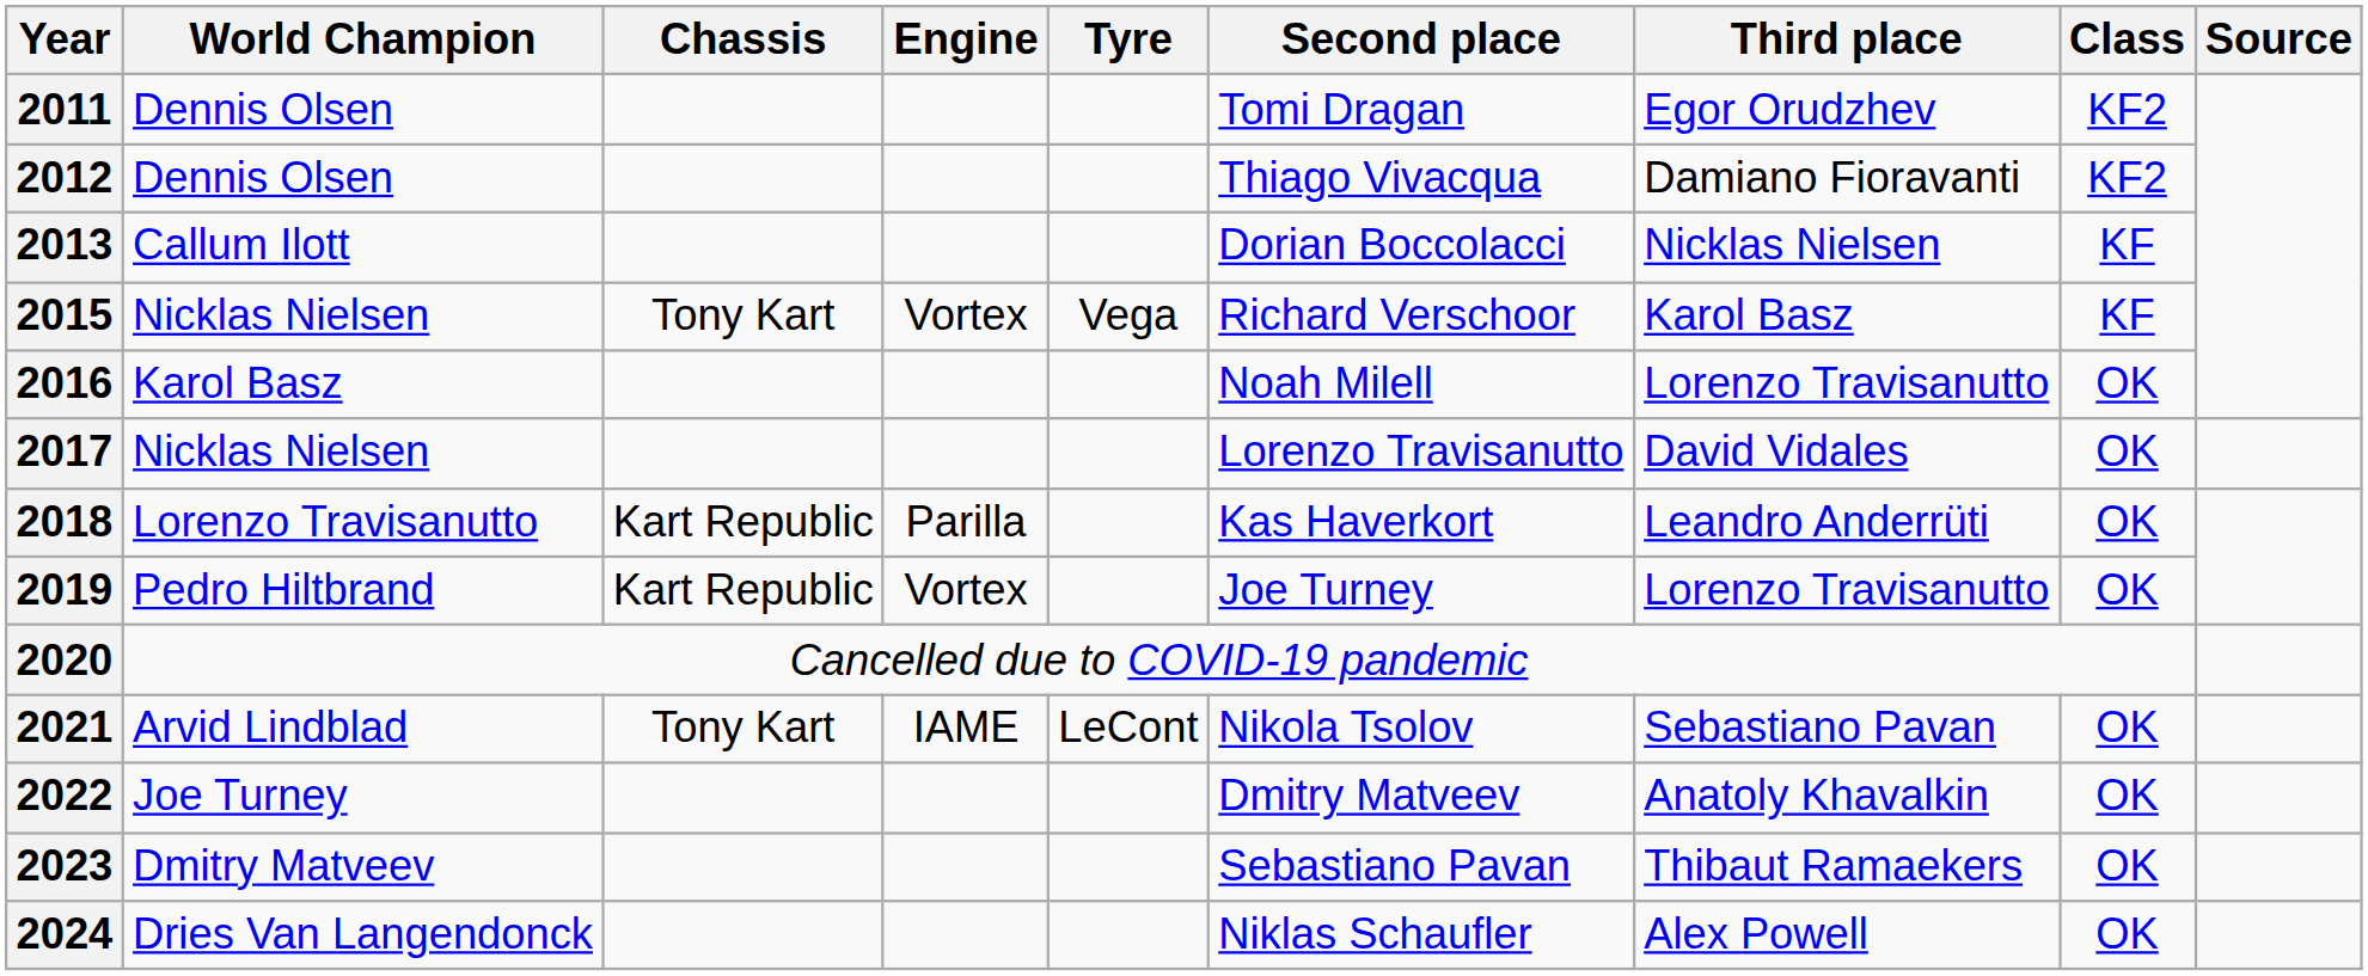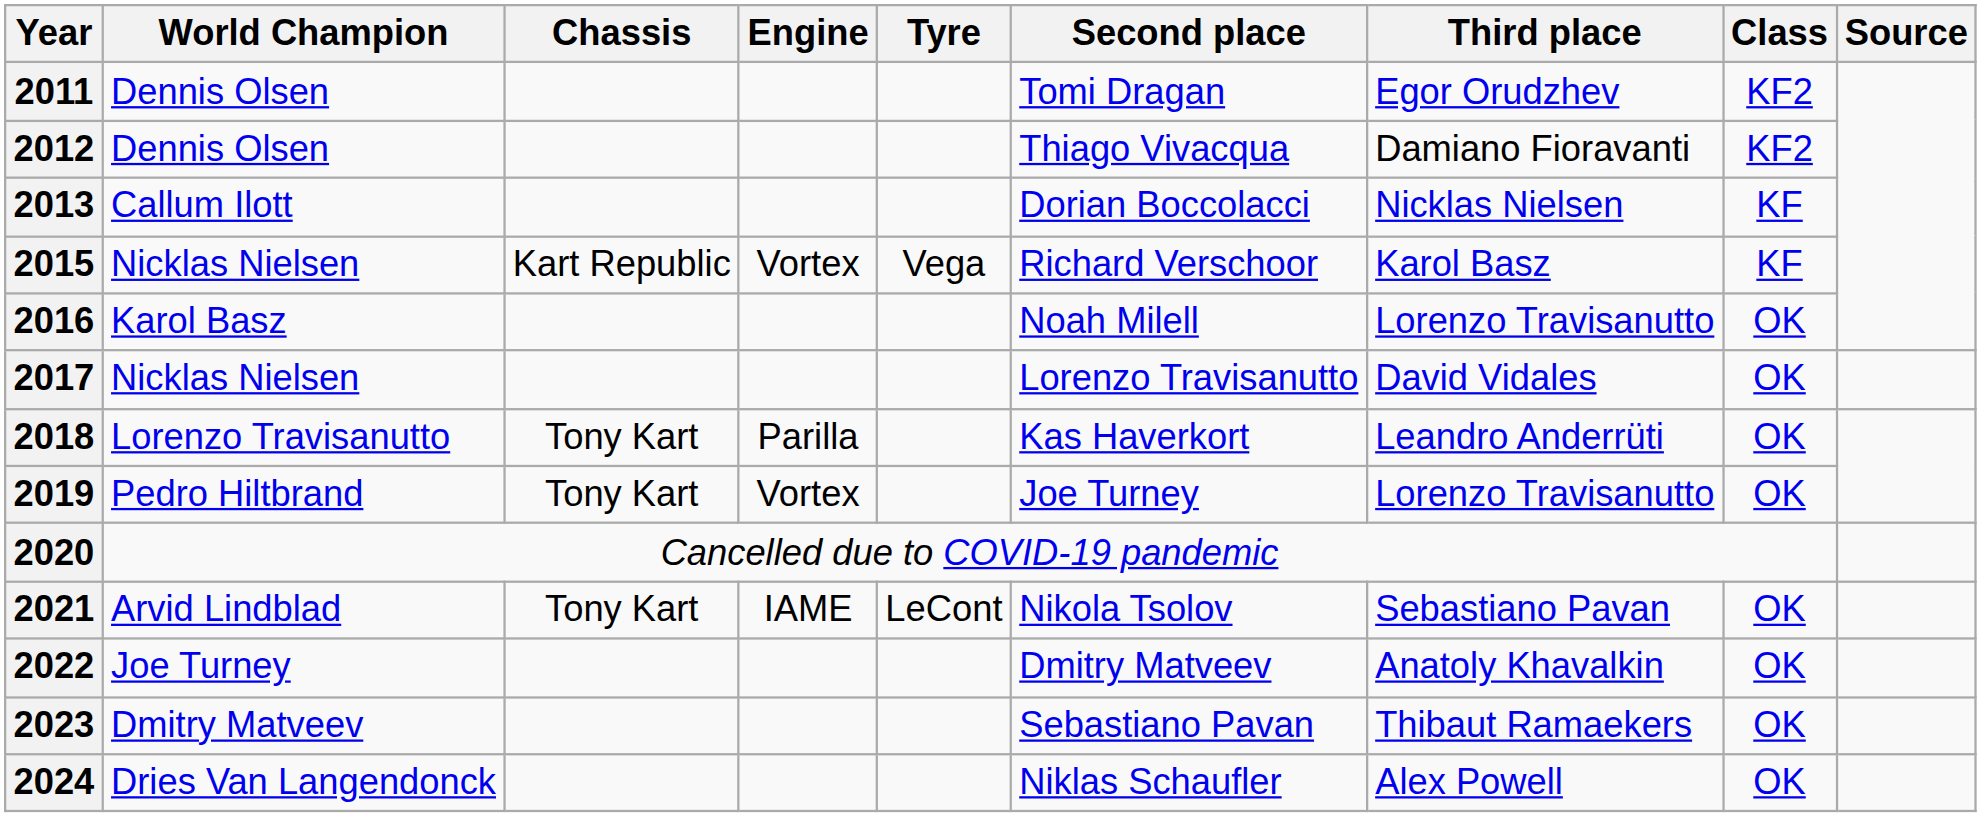2015 | Chassis: Tony Kart -> Kart Republic
2018 | Chassis: Kart Republic -> Tony Kart
2019 | Chassis: Kart Republic -> Tony Kart
